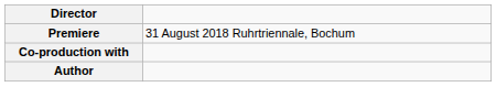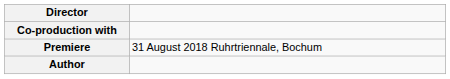rows swapped: Premiere <-> Co-production with
